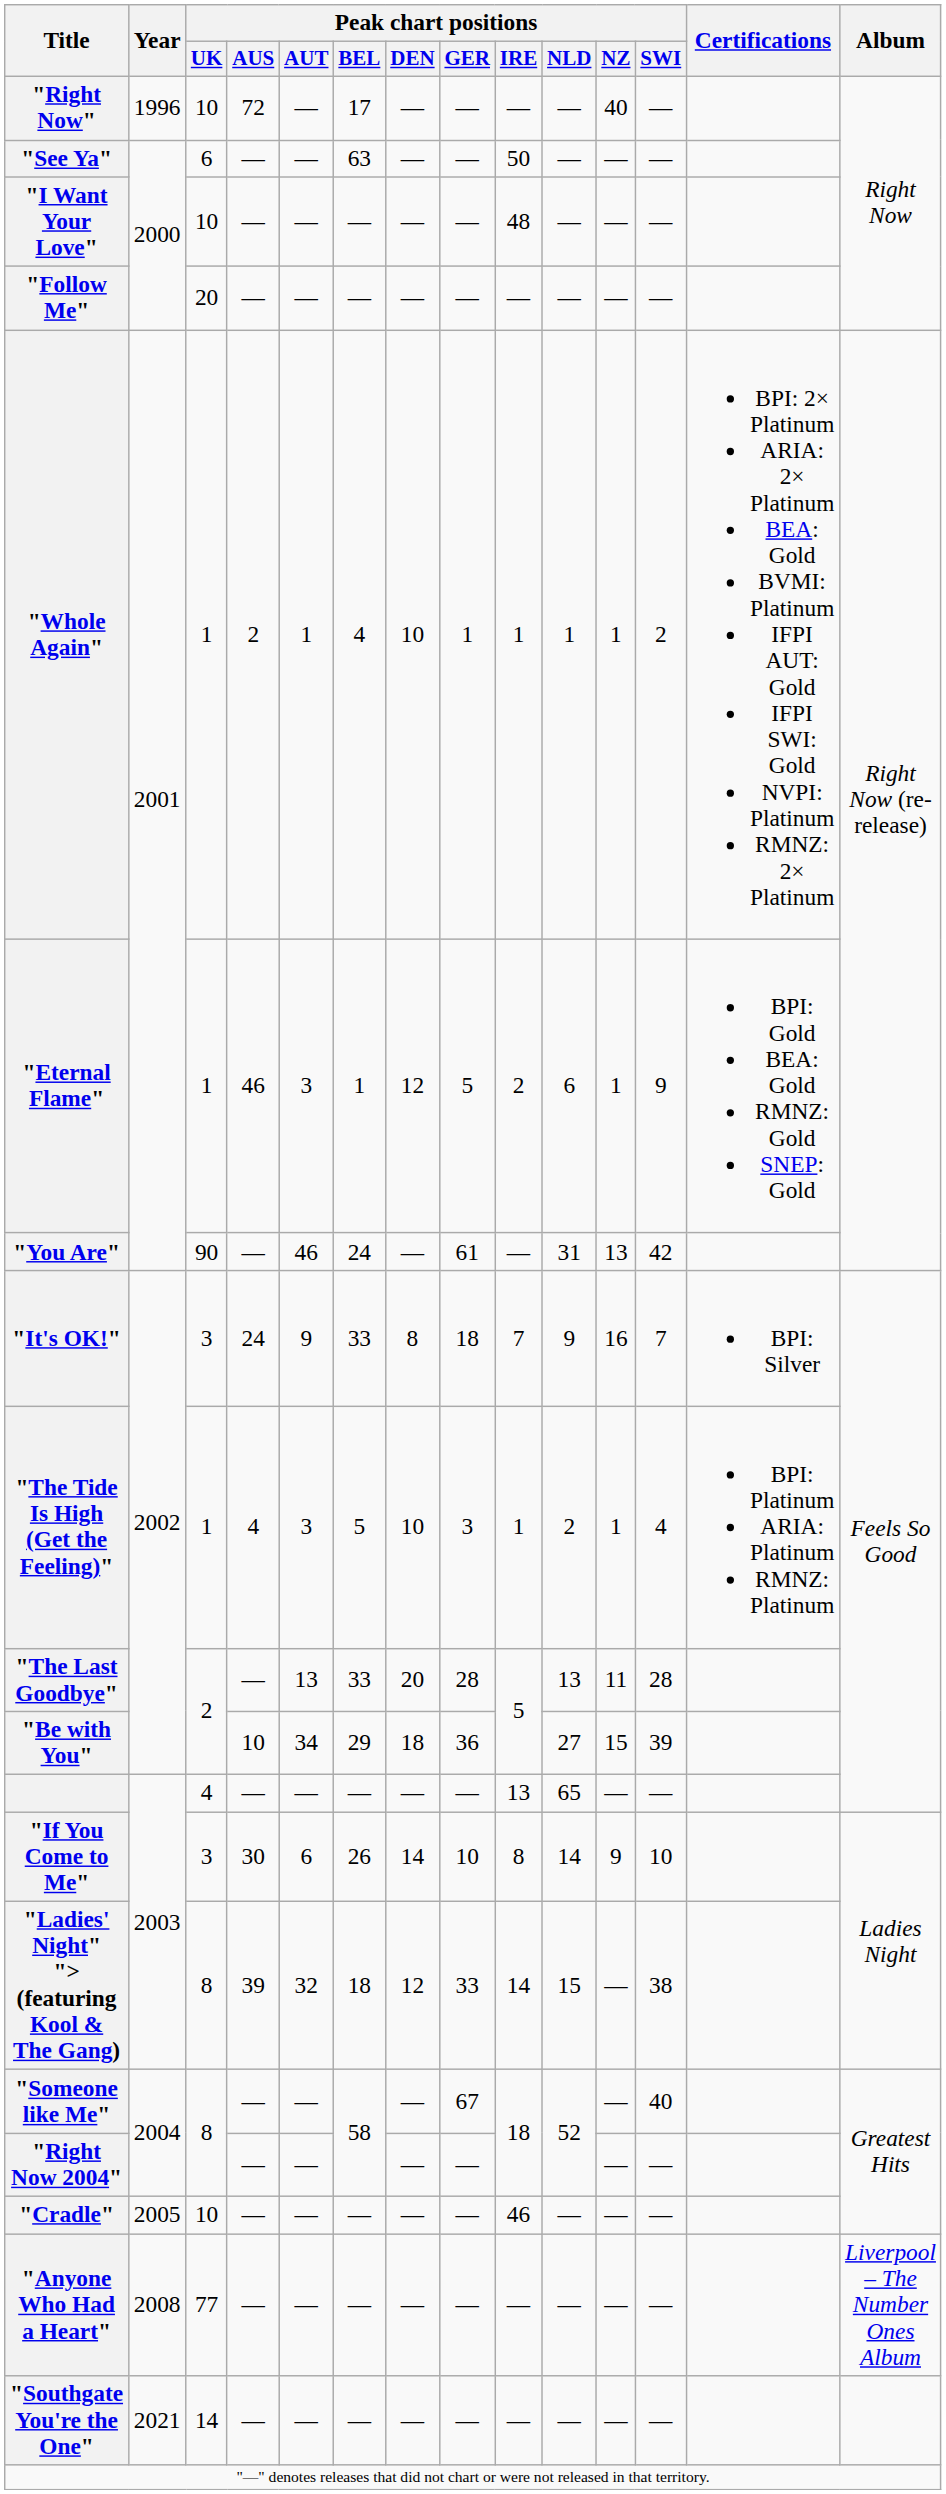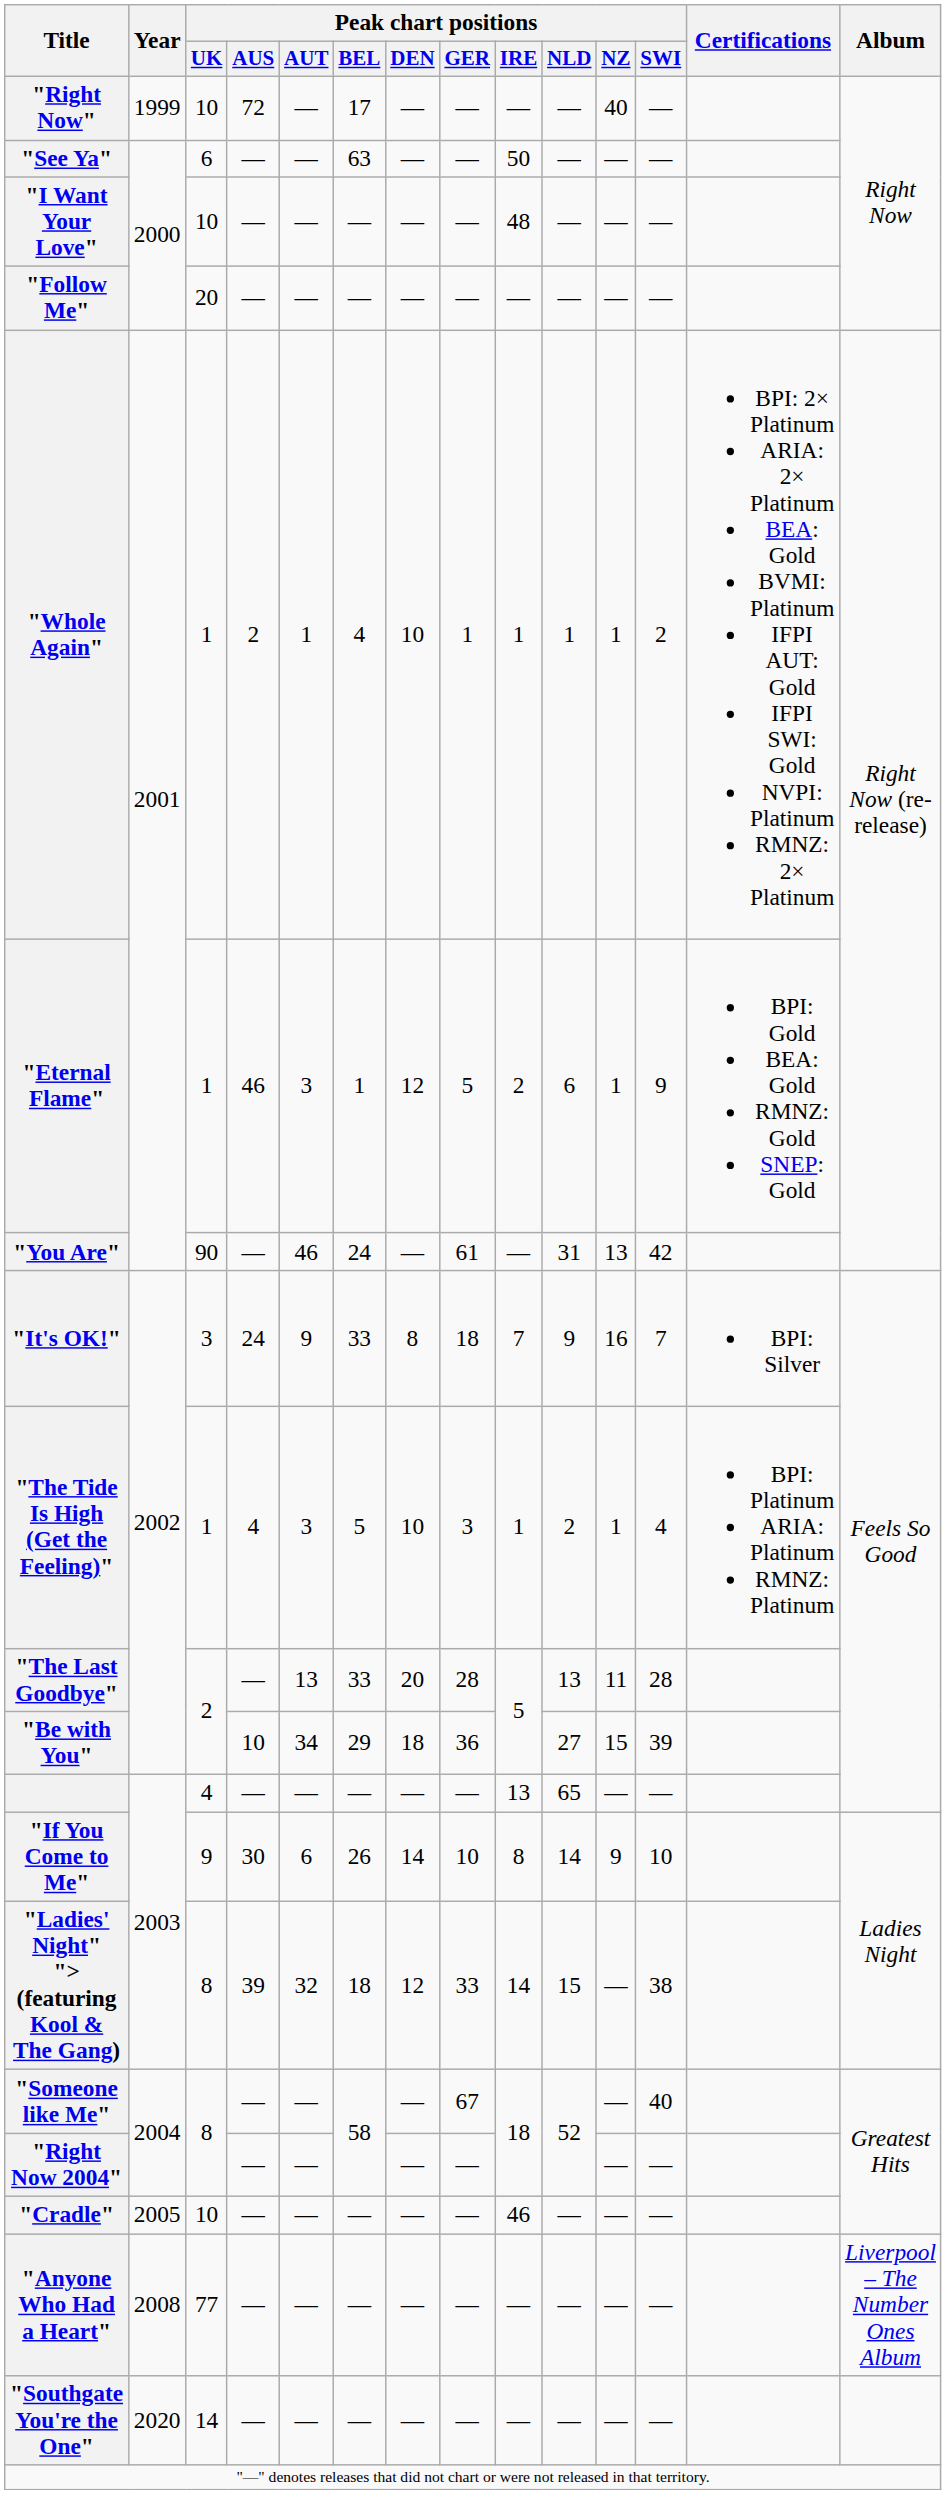"Right Now" | Year: 1996 -> 1999
"If You Come to Me" | Peak chart positions / UK: 3 -> 9
"Southgate You're the One" | Year: 2021 -> 2020
